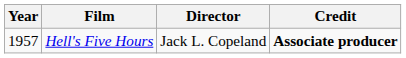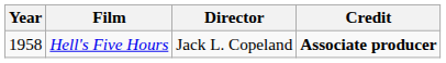Hell's Five Hours | Year: 1957 -> 1958
